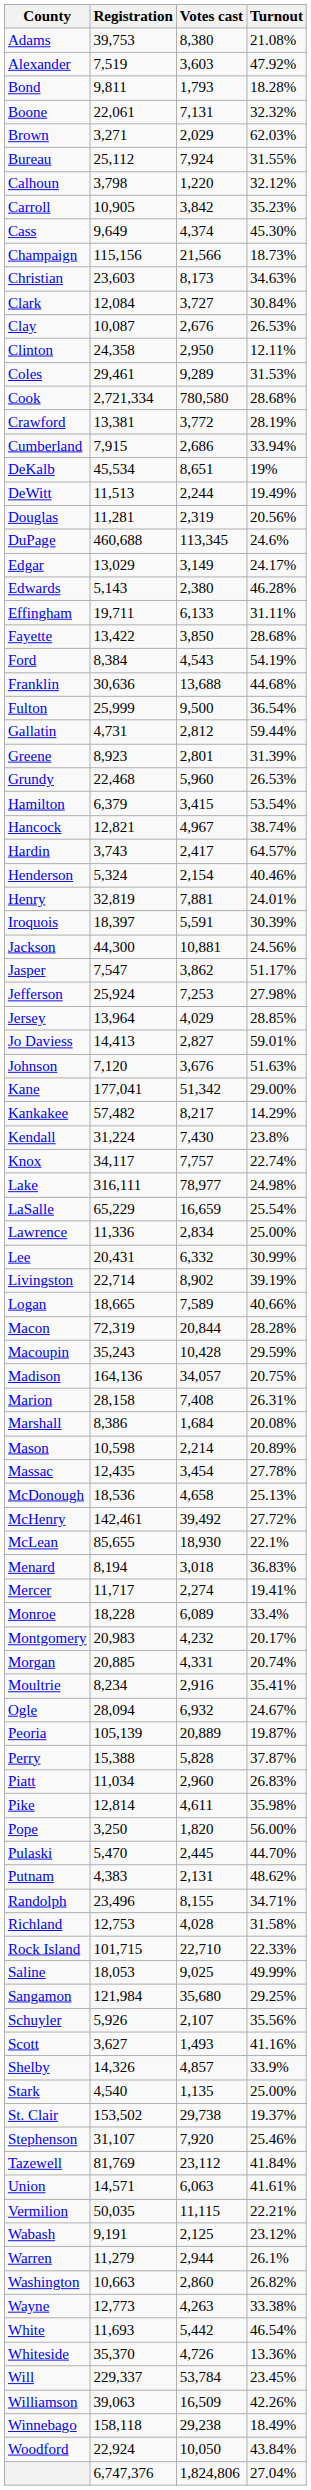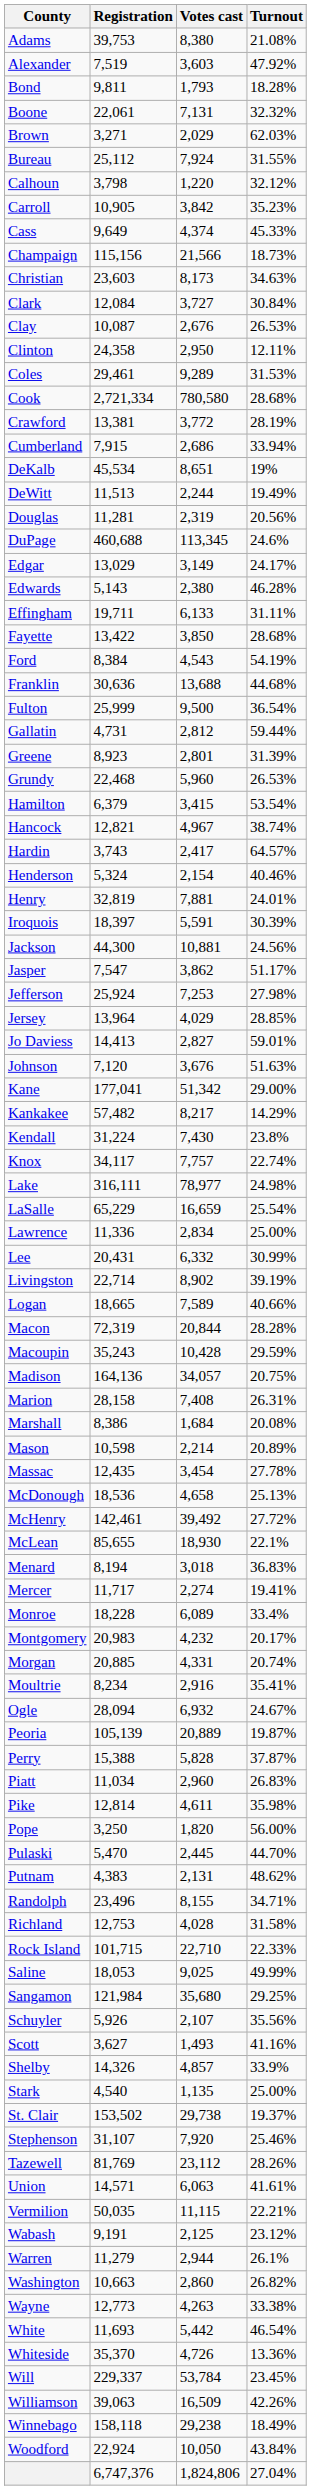Cass | Turnout: 45.30% -> 45.33%
Tazewell | Turnout: 41.84% -> 28.26%
